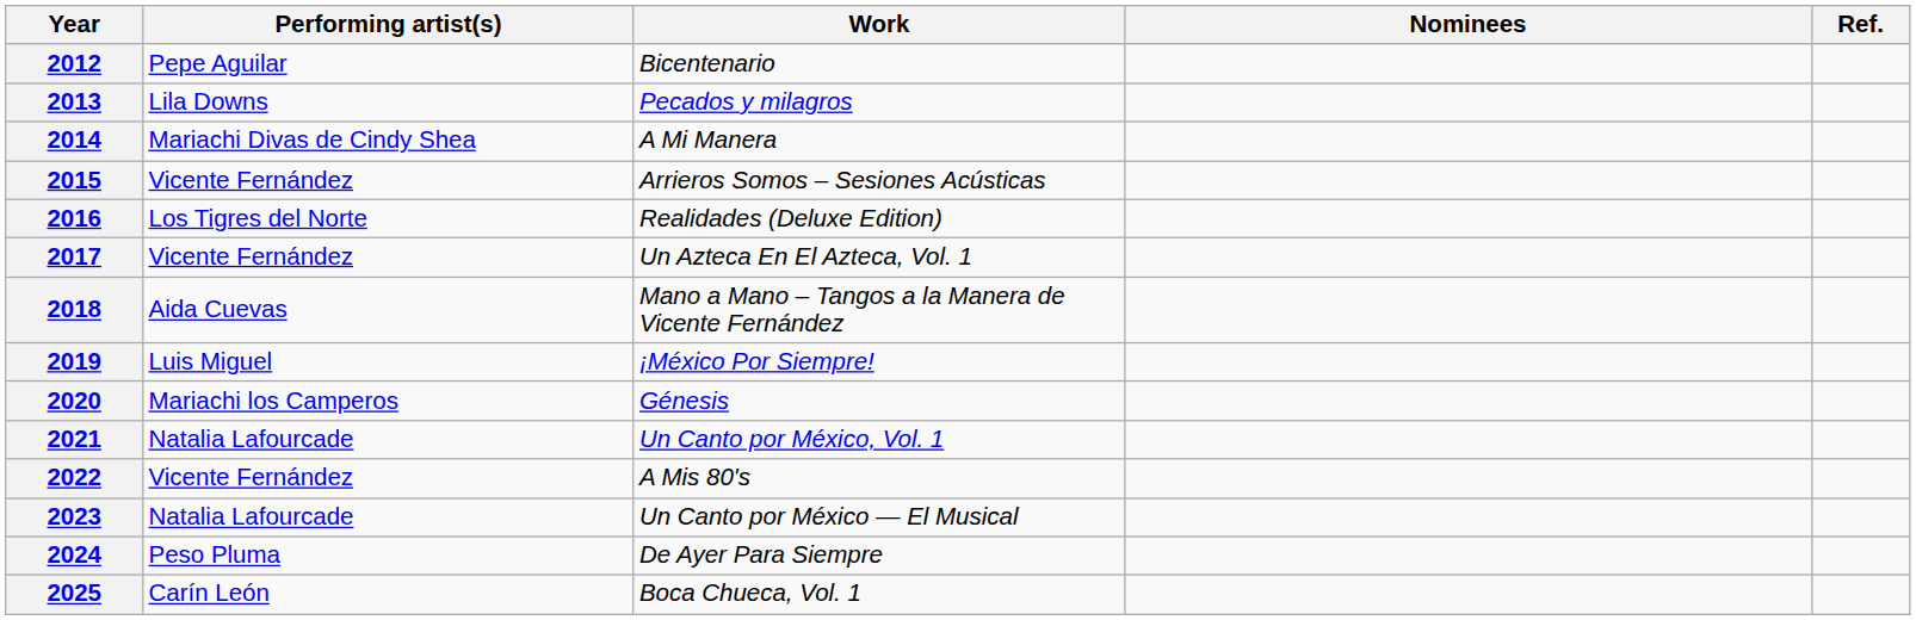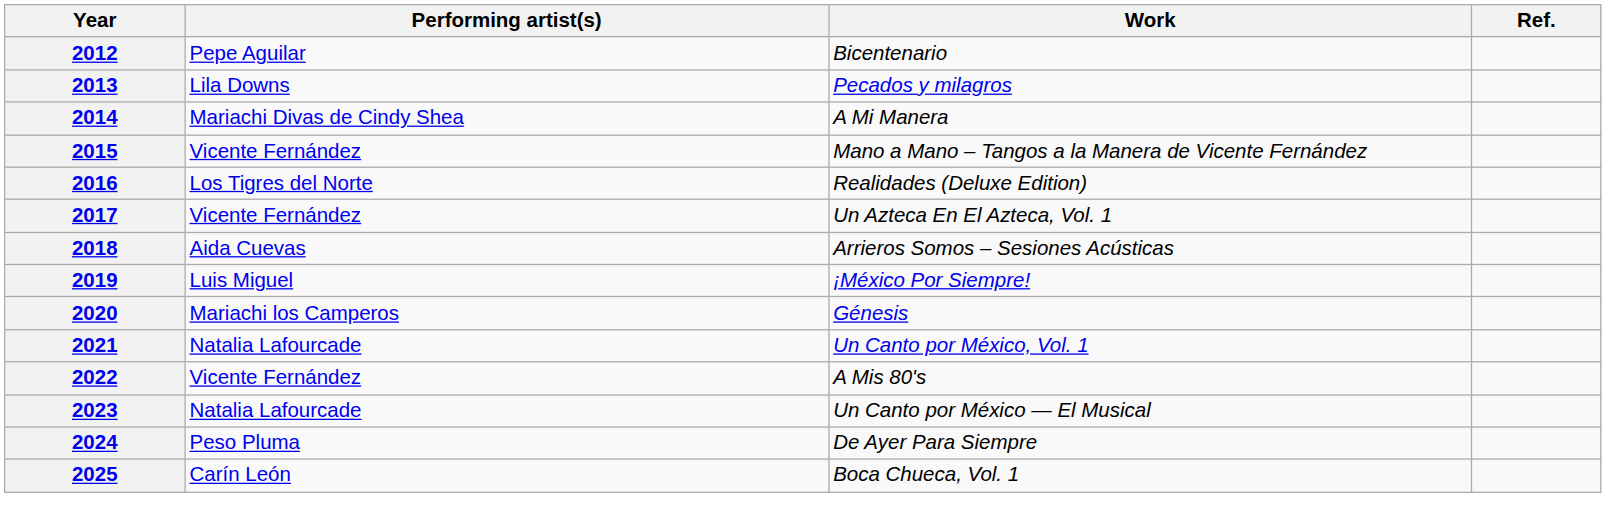- column: Nominees
2015 | Work: Arrieros Somos – Sesiones Acústicas -> Mano a Mano – Tangos a la Manera de Vicente Fernández
2018 | Work: Mano a Mano – Tangos a la Manera de Vicente Fernández -> Arrieros Somos – Sesiones Acústicas
